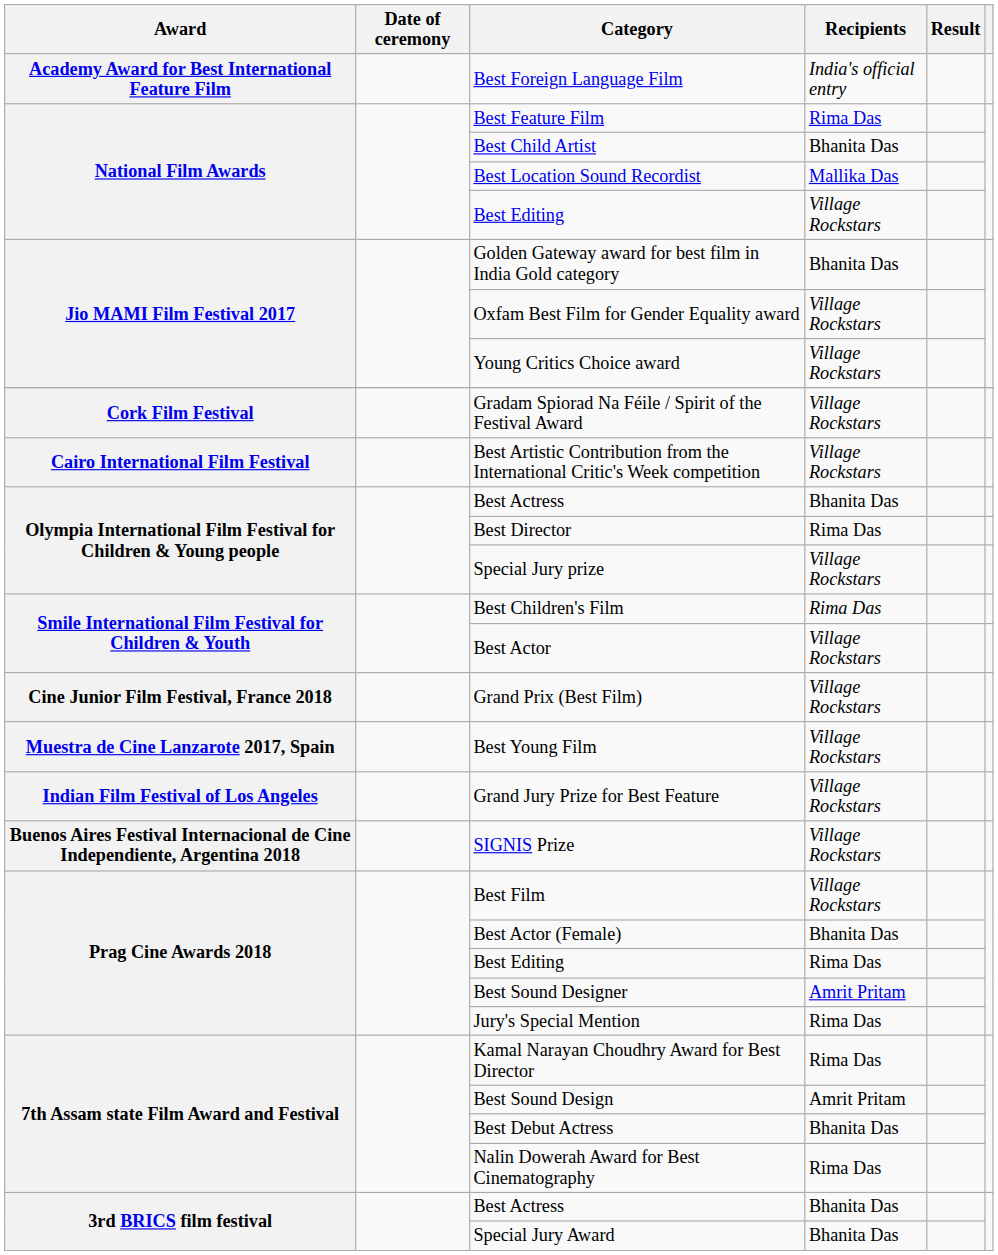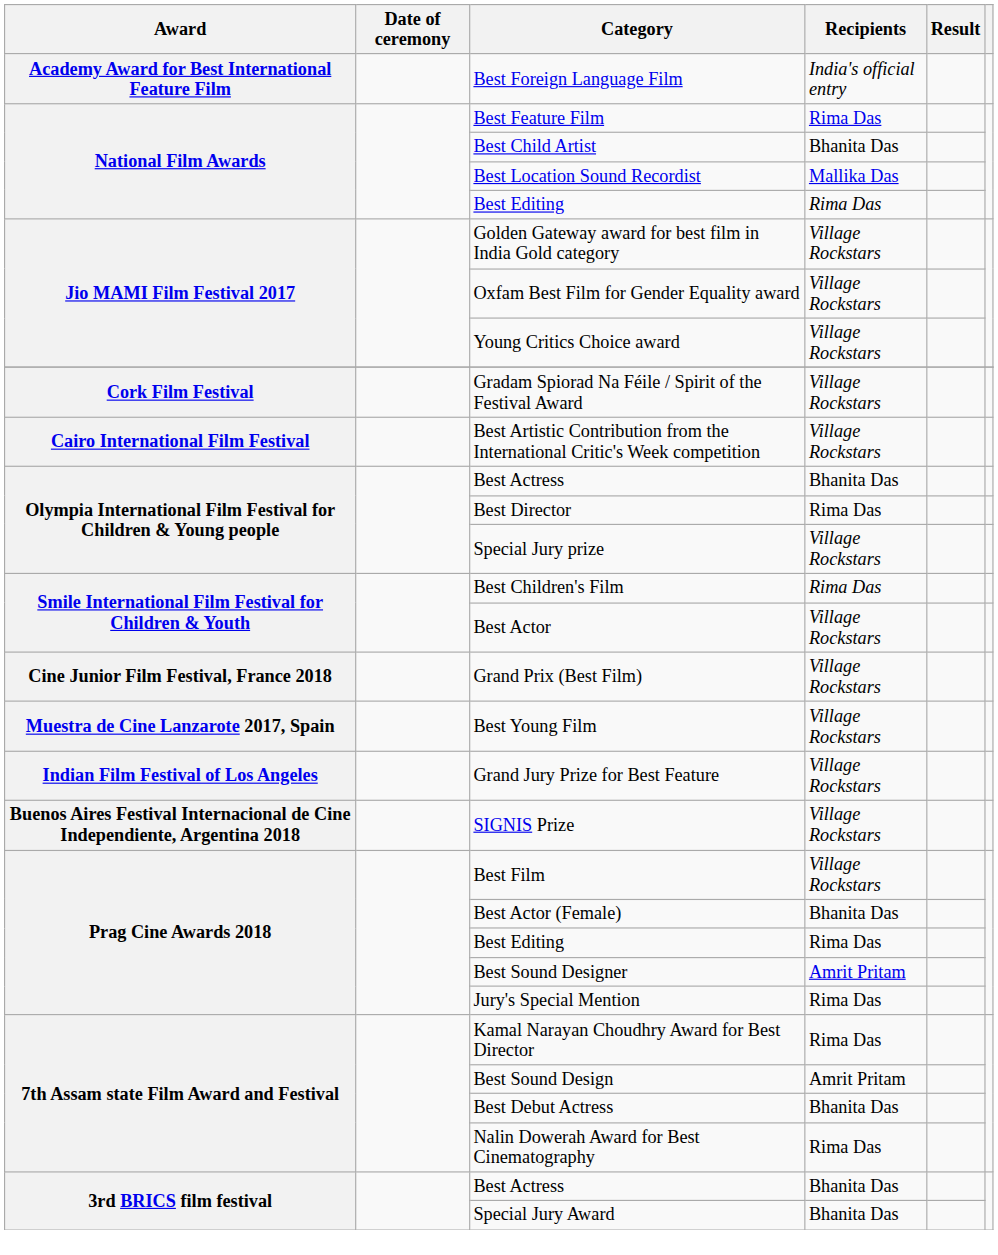National Film Awards / Best Editing | Recipients: Village Rockstars -> Rima Das
Golden Gateway award for best film in India Gold category | Recipients: Bhanita Das -> Village Rockstars
